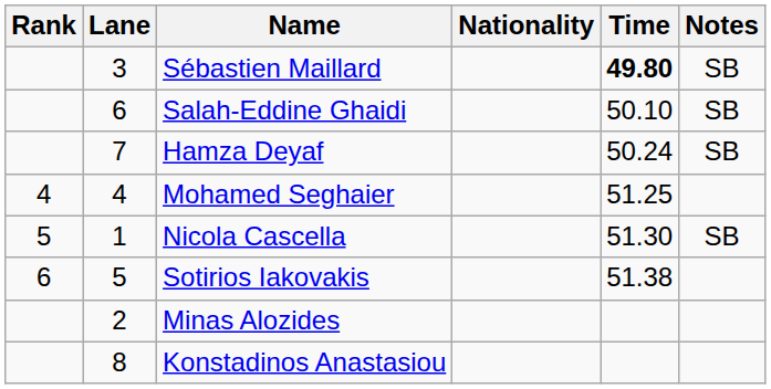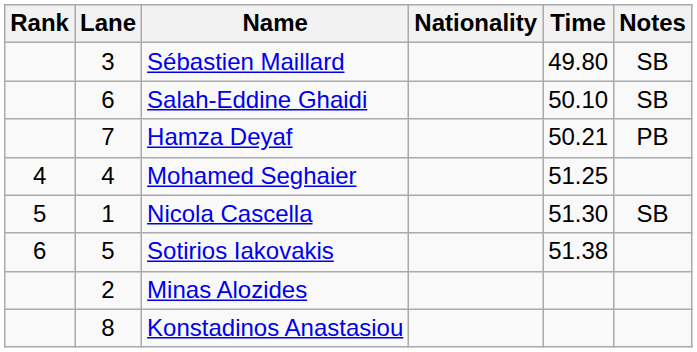Sébastien Maillard | Time: bold -> normal
Hamza Deyaf | Time: 50.24 -> 50.21
Hamza Deyaf | Notes: SB -> PB
